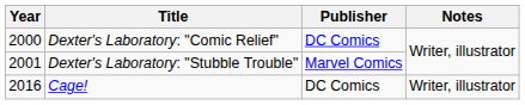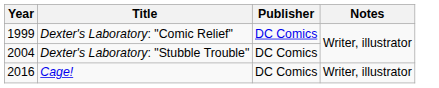Dexter's Laboratory: "Comic Relief" | Year: 2000 -> 1999
Dexter's Laboratory: "Stubble Trouble" | Year: 2001 -> 2004
Dexter's Laboratory: "Stubble Trouble" | Publisher: Marvel Comics -> DC Comics
